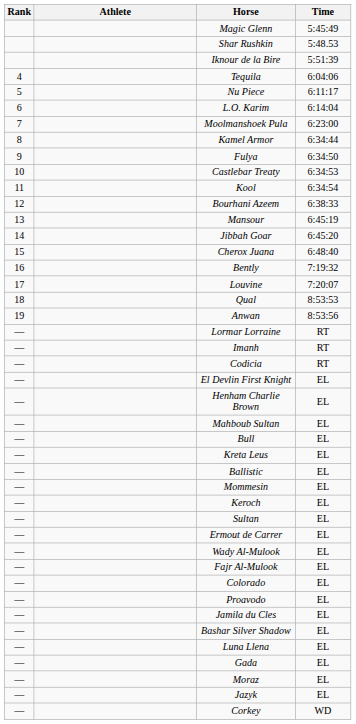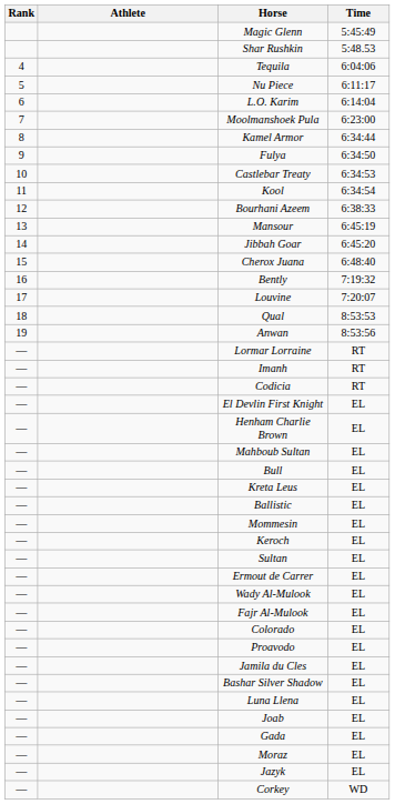- row: Iknour de la Bire | 5:51:39
+ row: — | Joab | EL
